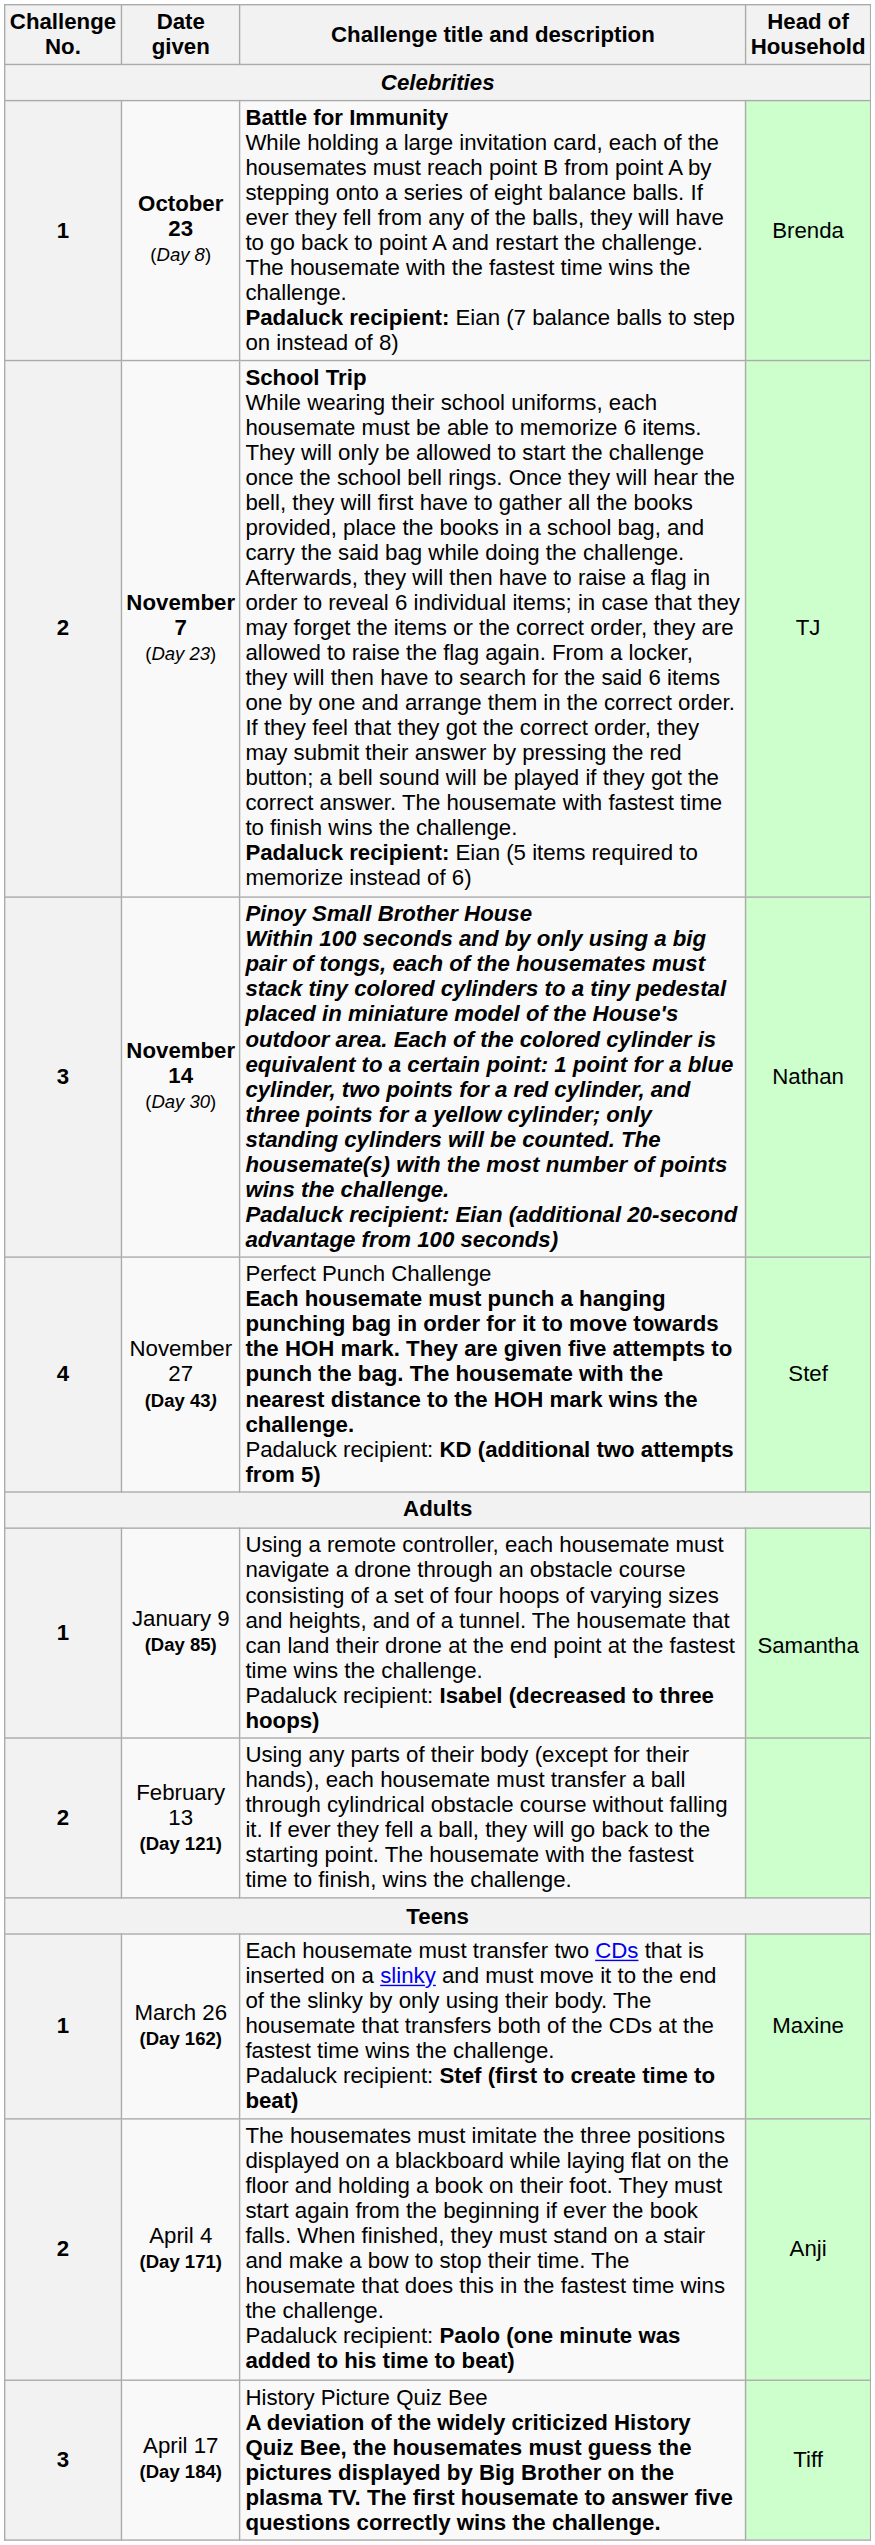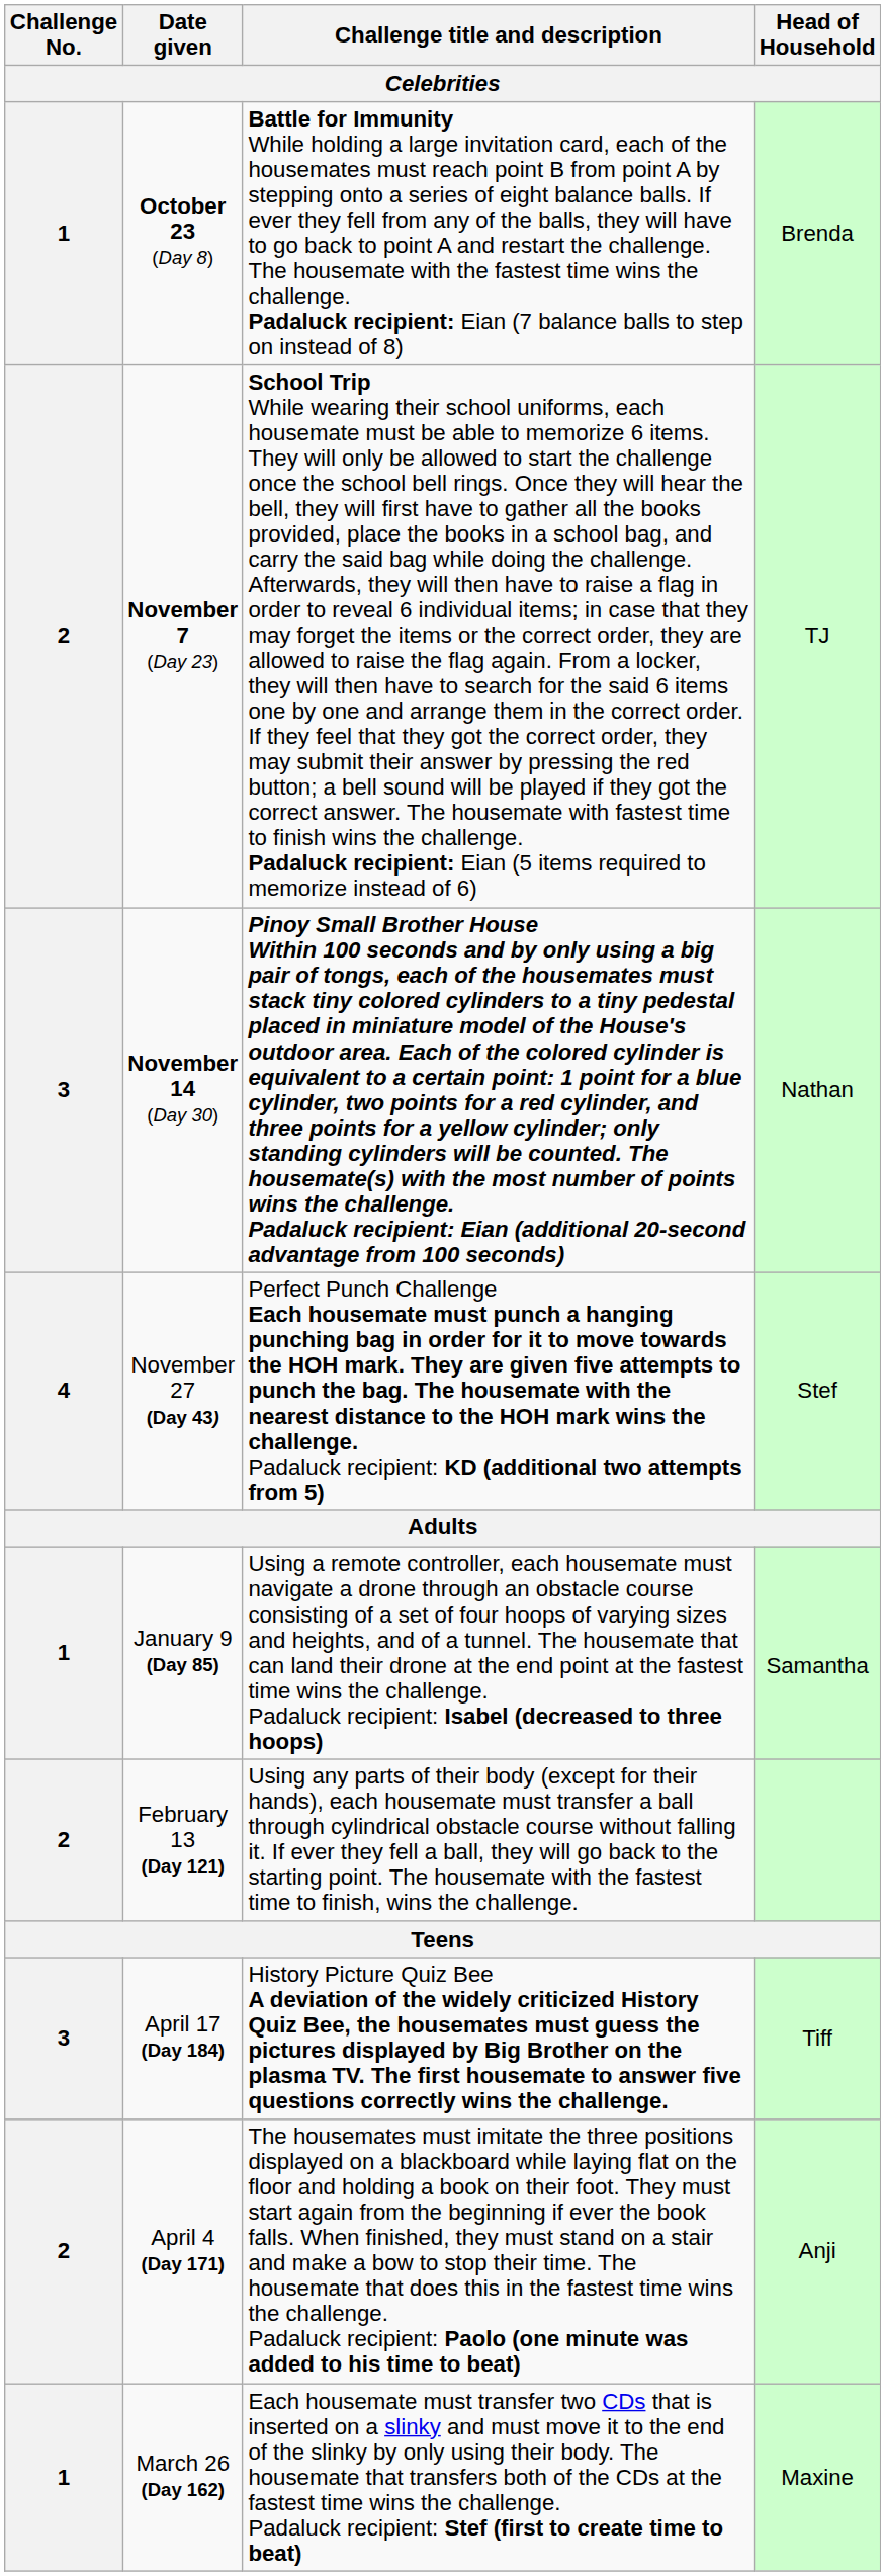rows swapped: March 26 (Day 162) <-> April 17 (Day 184)
